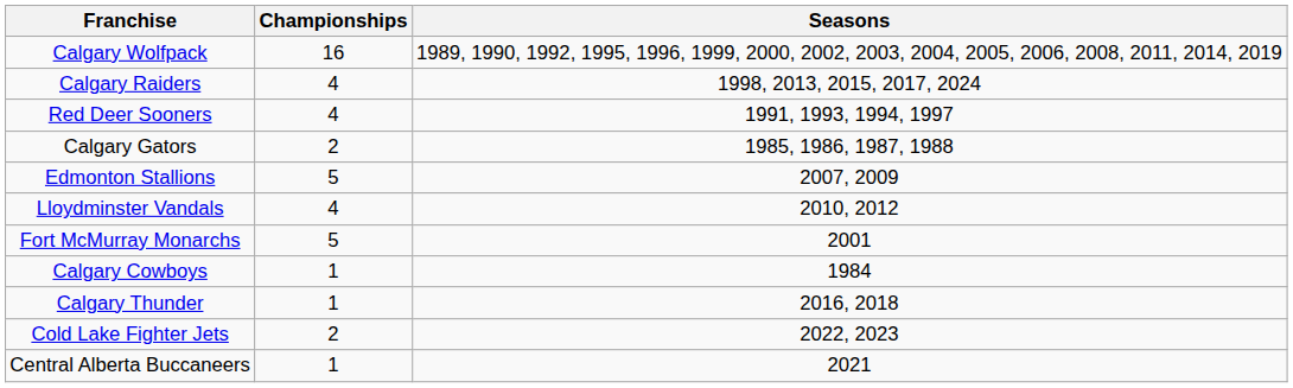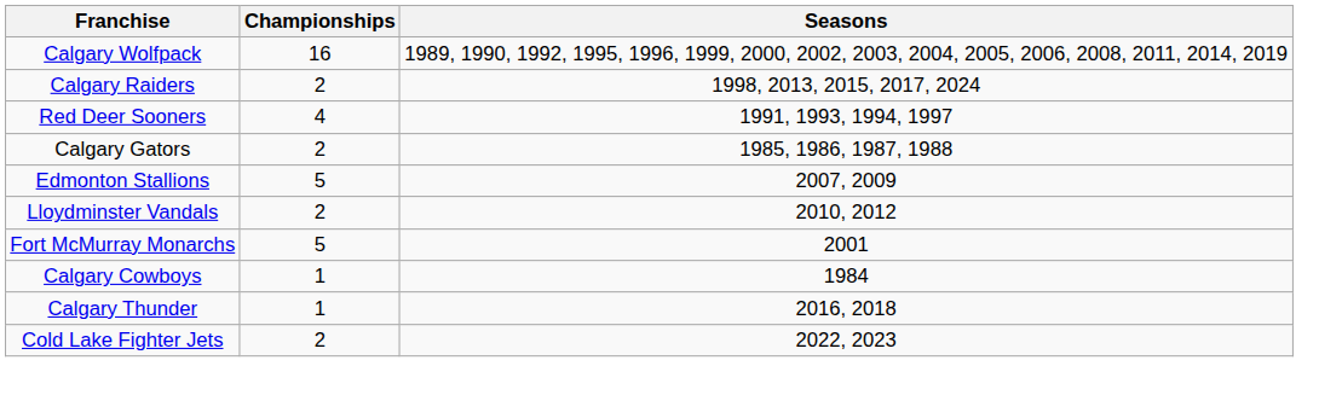Calgary Raiders | Championships: 4 -> 2
Lloydminster Vandals | Championships: 4 -> 2
- row: Central Alberta Buccaneers | 1 | 2021
